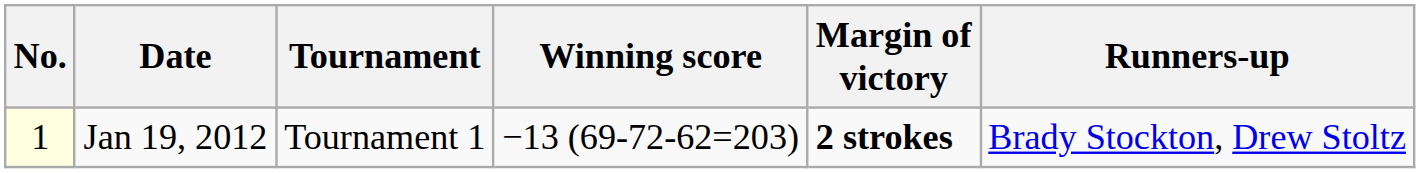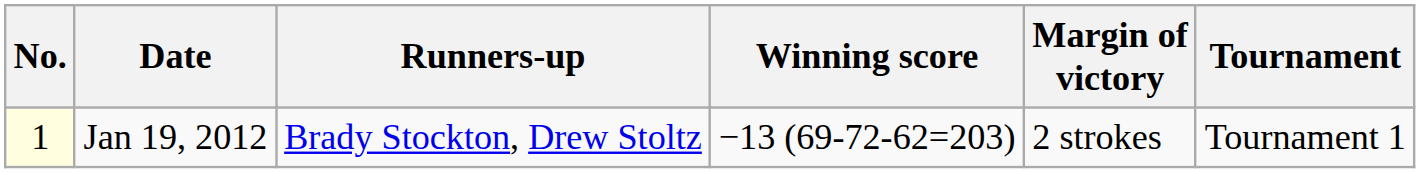columns swapped: Tournament <-> Runners-up
Jan 19, 2012 | Margin of victory: bold -> normal
